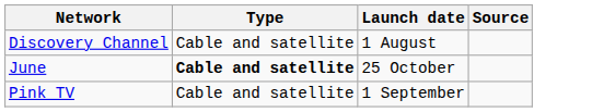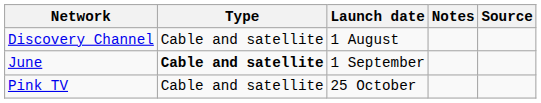+ column: Notes
June | Launch date: 25 October -> 1 September
Pink TV | Launch date: 1 September -> 25 October
